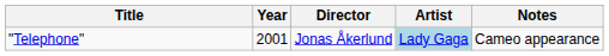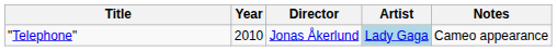"Telephone" | Year: 2001 -> 2010
